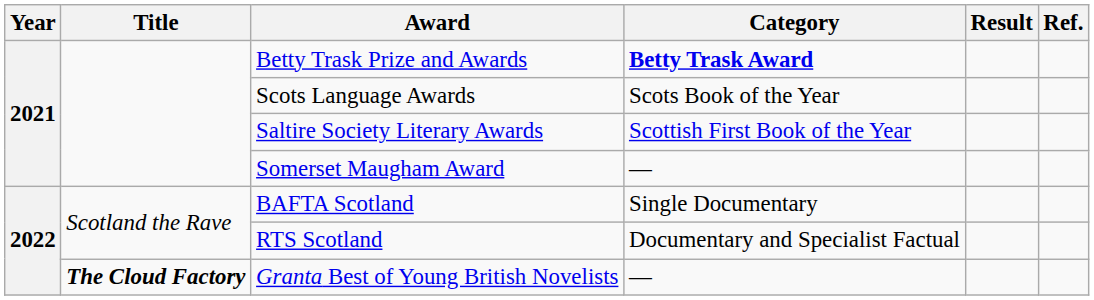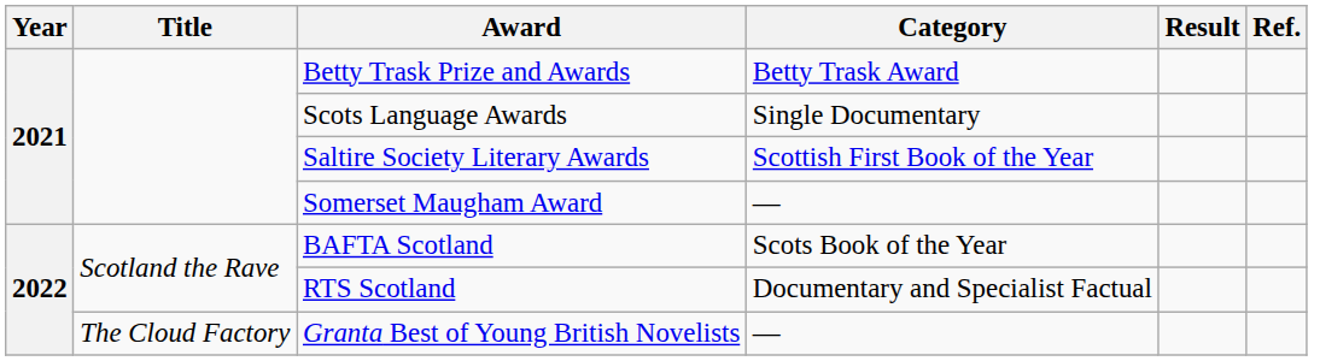Betty Trask Prize and Awards | Category: bold -> normal
Scots Language Awards | Category: Scots Book of the Year -> Single Documentary
BAFTA Scotland | Category: Single Documentary -> Scots Book of the Year
Granta Best of Young British Novelists | Title: bold -> normal
